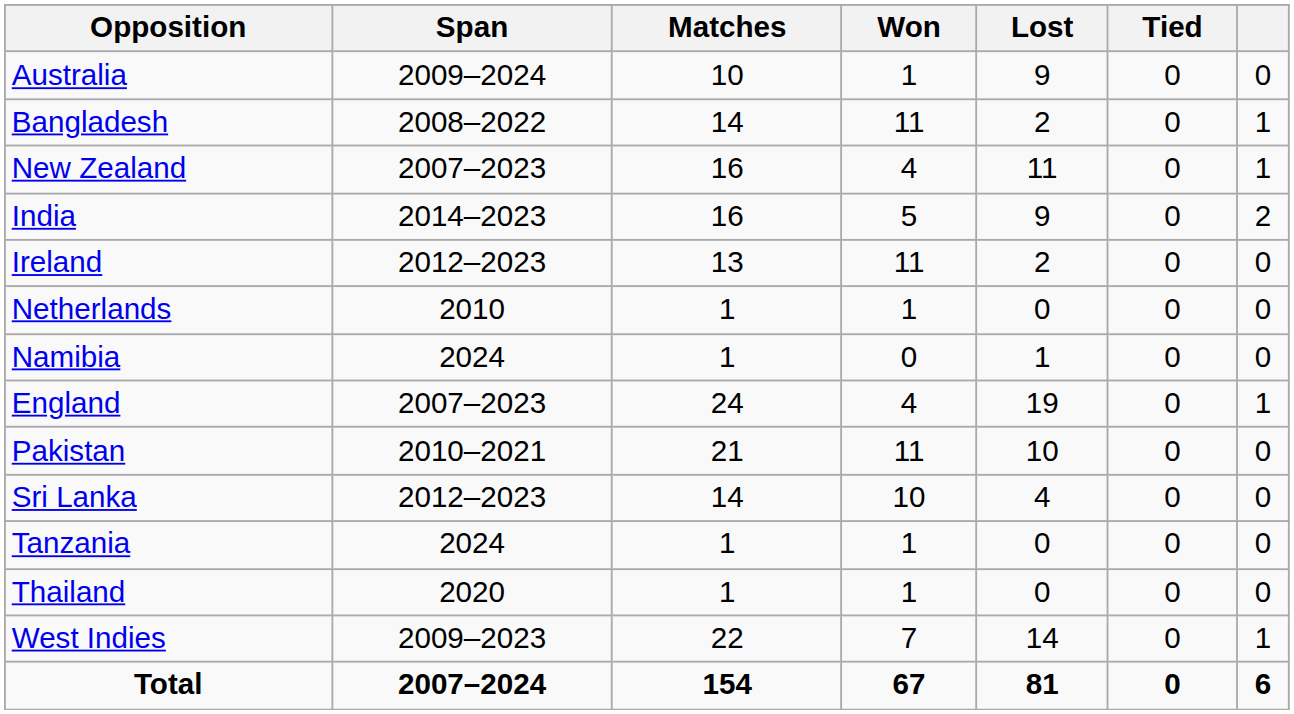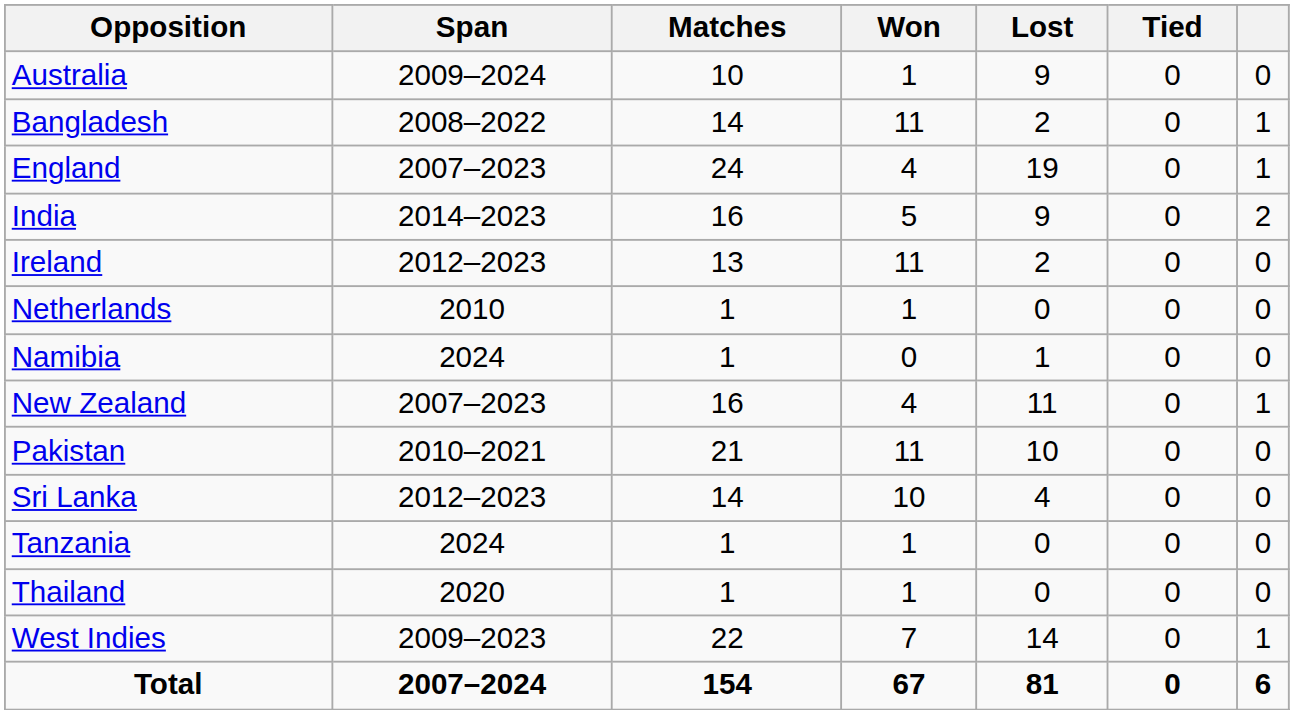rows swapped: England <-> New Zealand
